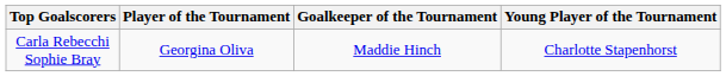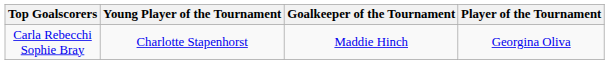columns swapped: Player of the Tournament <-> Young Player of the Tournament
